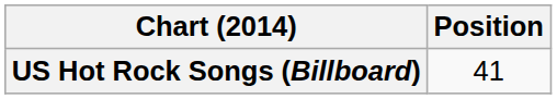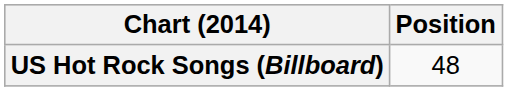US Hot Rock Songs (Billboard) | Position: 41 -> 48
